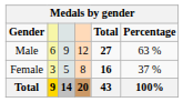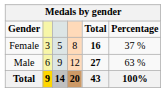rows swapped: Female <-> Male
